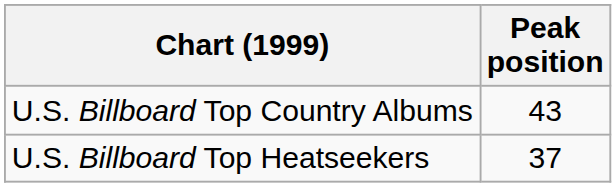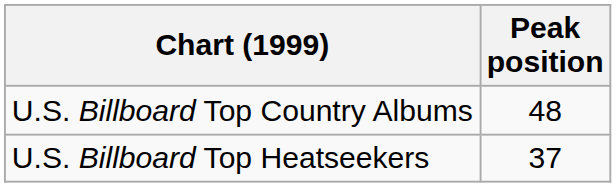U.S. Billboard Top Country Albums | Peak position: 43 -> 48
